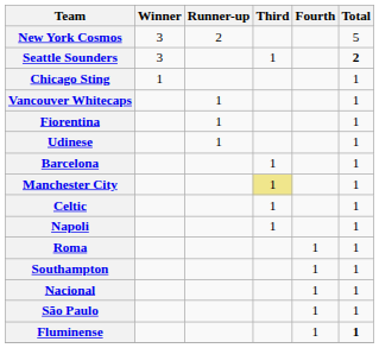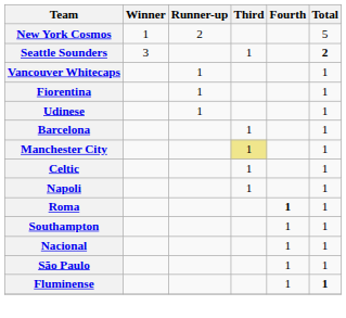New York Cosmos | Winner: 3 -> 1
- row: Chicago Sting | 1 | 1
Roma | Fourth: normal -> bold
